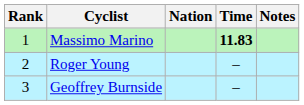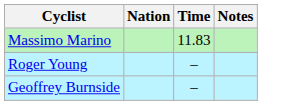- column: Rank | 1 | 2 | 3
Massimo Marino | Time: bold -> normal
